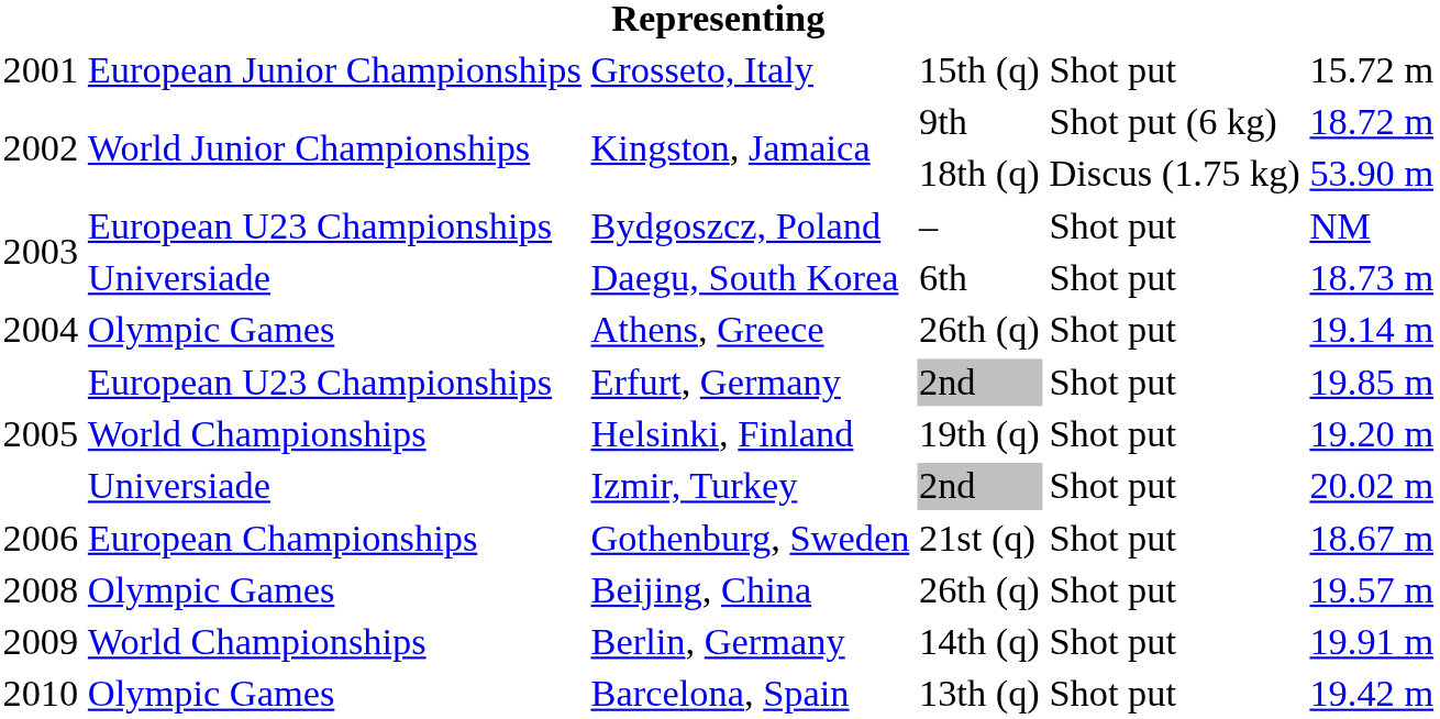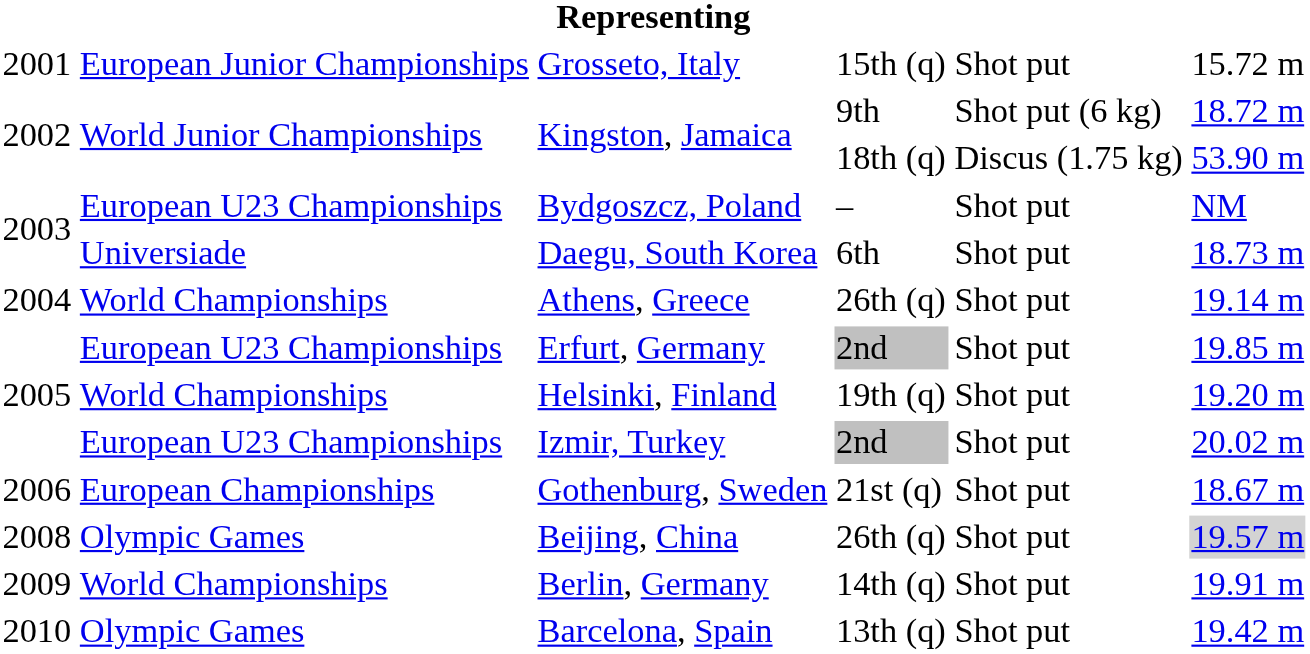Athens, Greece | column 2: Olympic Games -> World Championships
Izmir, Turkey | column 2: Universiade -> European U23 Championships
Beijing, China | column 6: no background -> lightgrey background
